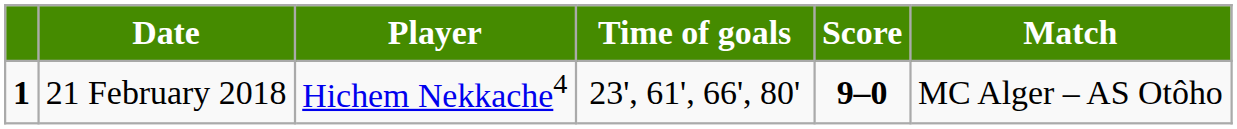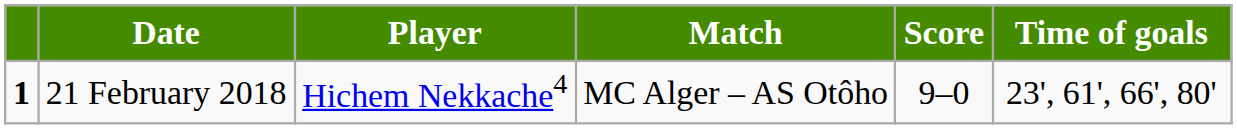columns swapped: Match <-> Time of goals
21 February 2018 | Score: bold -> normal
